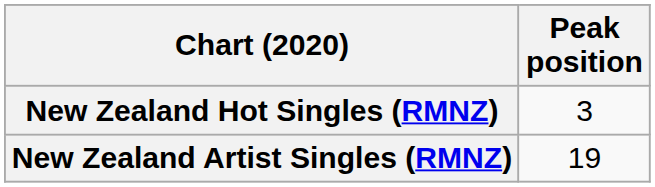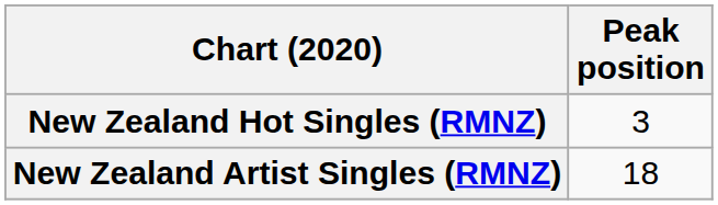New Zealand Artist Singles (RMNZ) | Peak position: 19 -> 18
